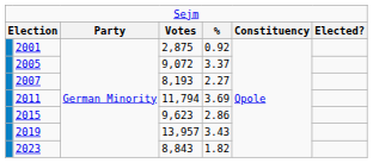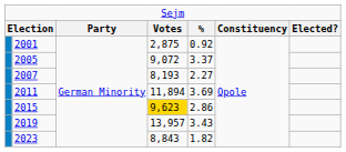2011 | column 4: 11,794 -> 11,894
2015 | column 4: no background -> gold background
